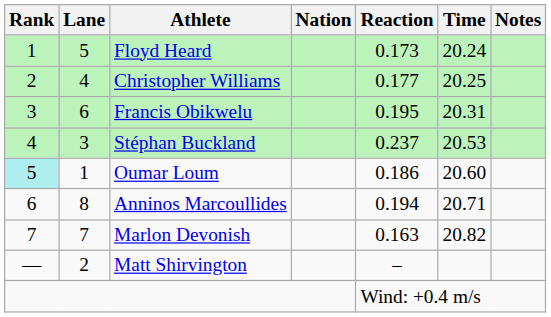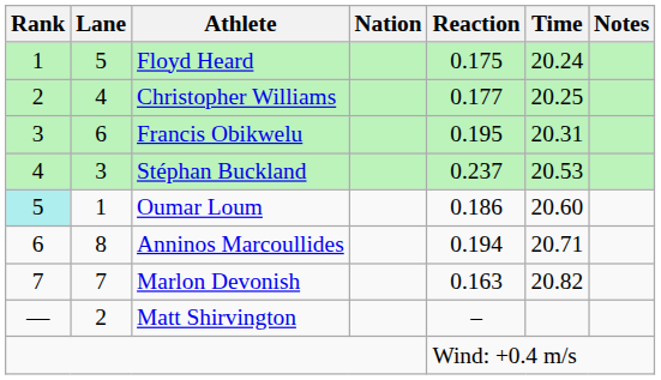Floyd Heard | Reaction: 0.173 -> 0.175
